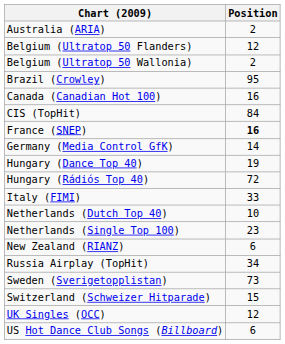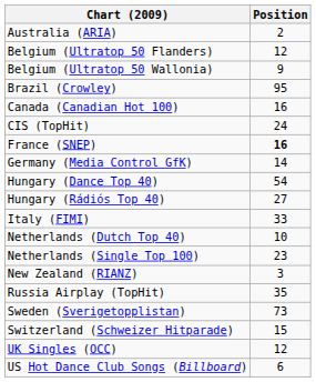Belgium (Ultratop 50 Wallonia) | Position: 2 -> 9
CIS (TopHit) | Position: 84 -> 24
Hungary (Dance Top 40) | Position: 19 -> 54
Hungary (Rádiós Top 40) | Position: 72 -> 27
New Zealand (RIANZ) | Position: 6 -> 3
Russia Airplay (TopHit) | Position: 34 -> 35
